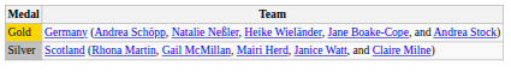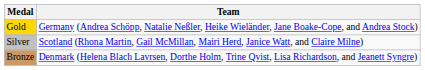+ row: Bronze | Denmark (Helena Blach Lavrsen, Dorthe Holm, Trine Qvist, Lisa Richardson, and Jeanett Syngre)
